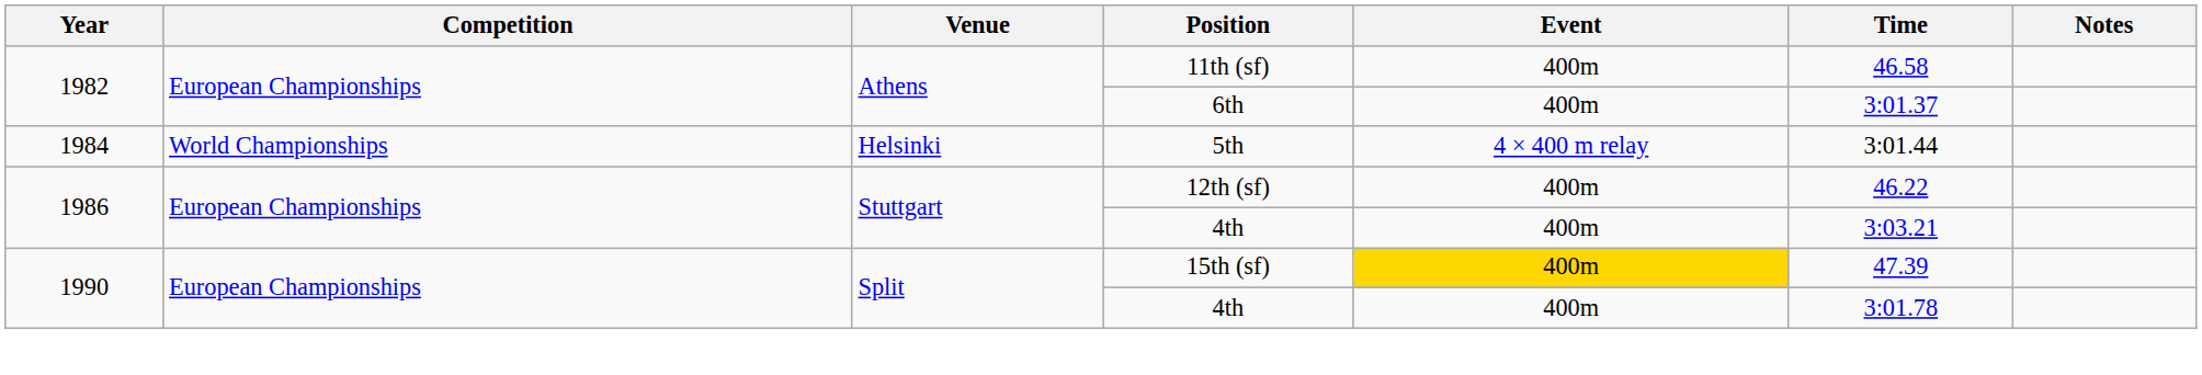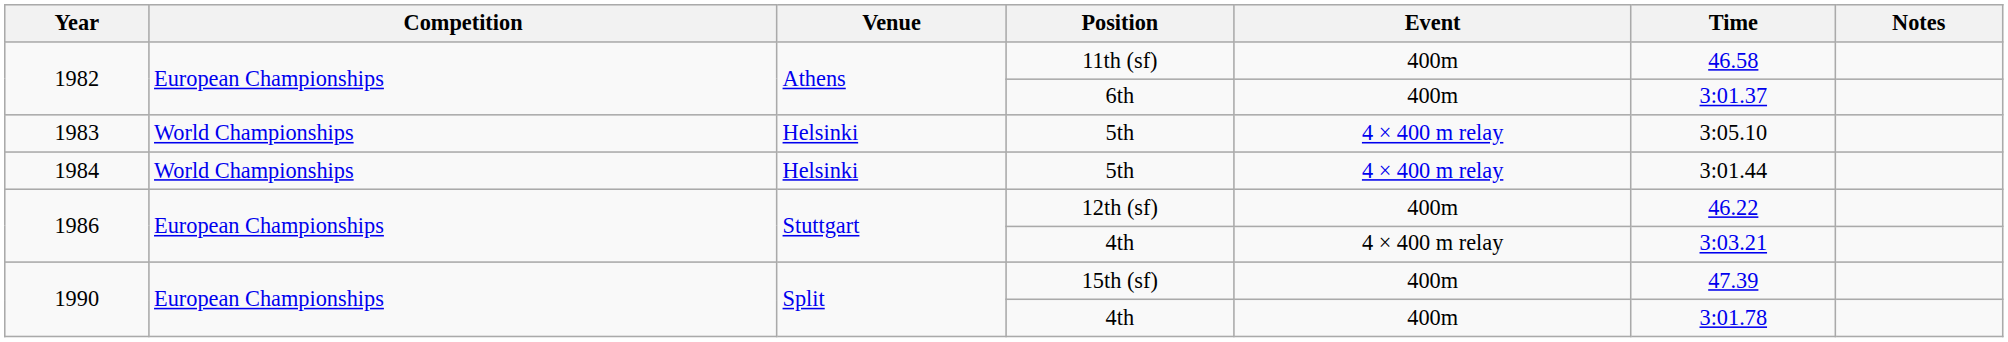+ row: 1983 | World Championships | Helsinki | 5th | 4 × 400 m relay | 3:05.10
1986 / 4th | Event: 400m -> 4 × 400 m relay
15th (sf) | Event: gold background -> no background
